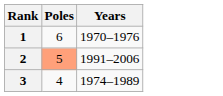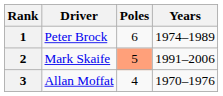+ column: Driver | Peter Brock | Mark Skaife | Allan Moffat
1 | Years: 1970–1976 -> 1974–1989
3 | Years: 1974–1989 -> 1970–1976
